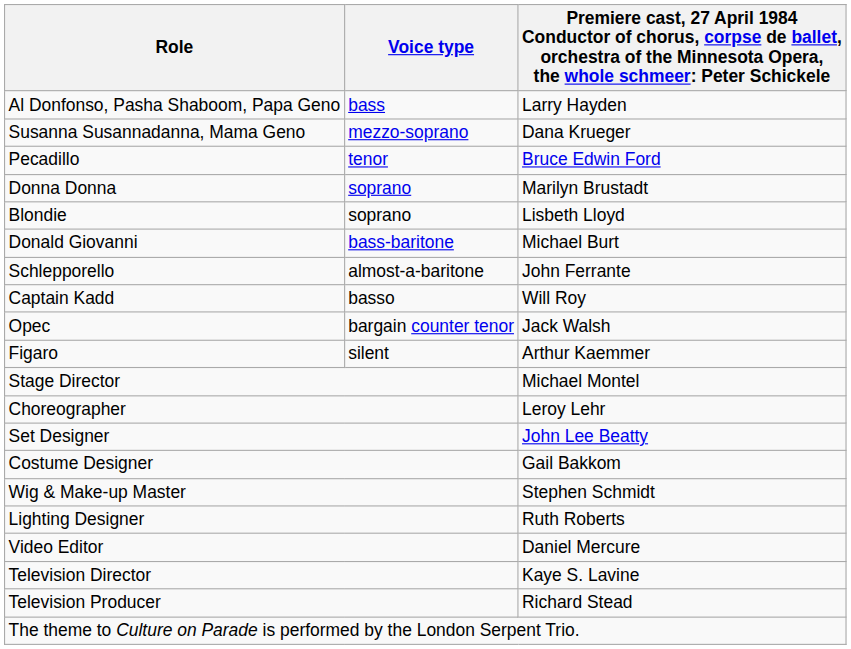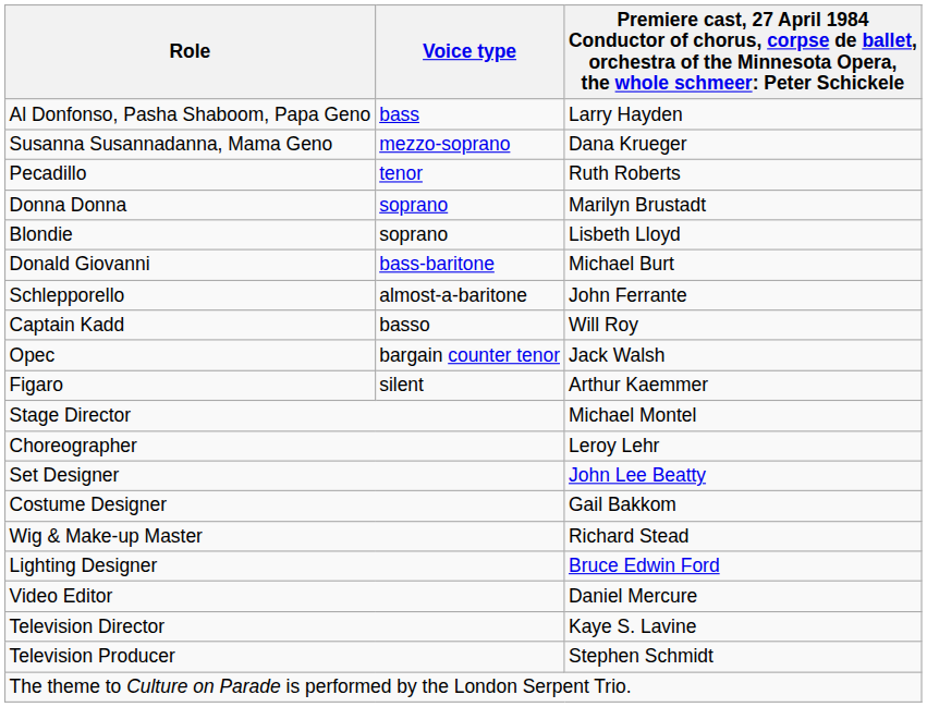Pecadillo | column 3: Bruce Edwin Ford -> Ruth Roberts
Wig & Make-up Master | column 3: Stephen Schmidt -> Richard Stead
Lighting Designer | column 3: Ruth Roberts -> Bruce Edwin Ford
Television Producer | column 3: Richard Stead -> Stephen Schmidt
